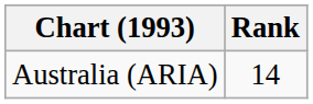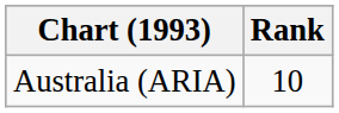Australia (ARIA) | Rank: 14 -> 10
